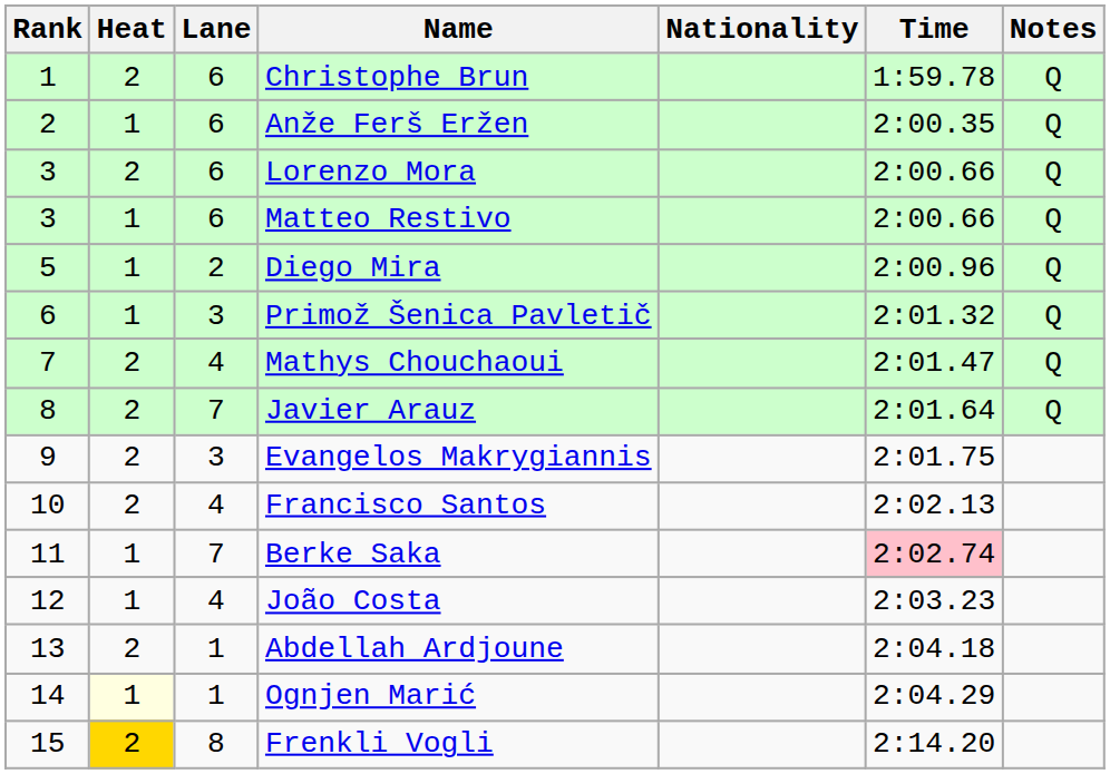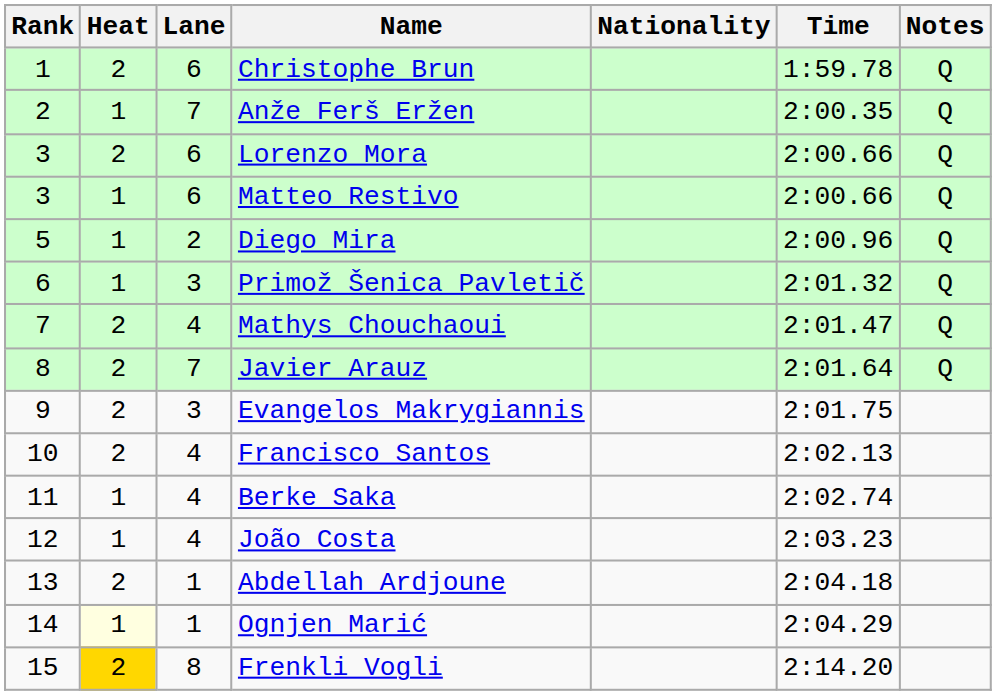Anže Ferš Eržen | Lane: 6 -> 7
Berke Saka | Lane: 7 -> 4
Berke Saka | Time: pink background -> no background
